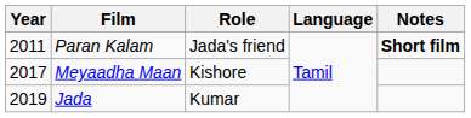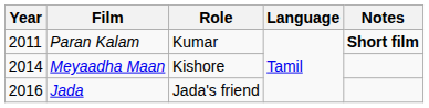Paran Kalam | Role: Jada's friend -> Kumar
Meyaadha Maan | Year: 2017 -> 2014
Jada | Year: 2019 -> 2016
Jada | Role: Kumar -> Jada's friend
